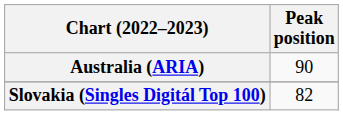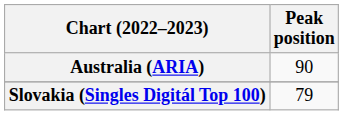Slovakia (Singles Digitál Top 100) | Peak position: 82 -> 79
